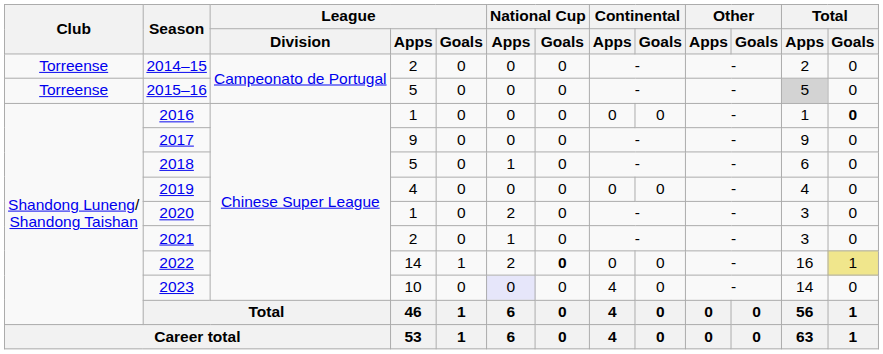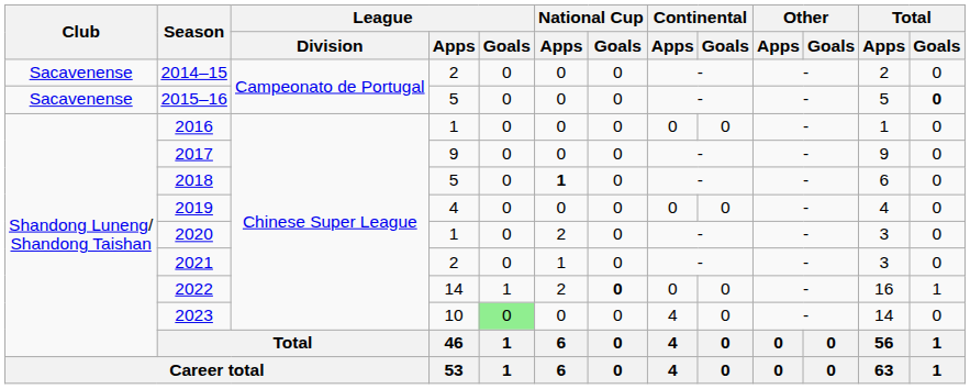2014–15 | Club: Torreense -> Sacavenense
2015–16 | Club: Torreense -> Sacavenense
2015–16 | Total / Apps: lightgrey background -> no background
2015–16 | Total / Goals: normal -> bold
2016 | Total / Goals: bold -> normal
2018 | National Cup / Apps: normal -> bold
2022 | Total / Goals: khaki background -> no background
2023 | League / Goals: no background -> lightgreen background
2023 | National Cup / Apps: lavender background -> no background
